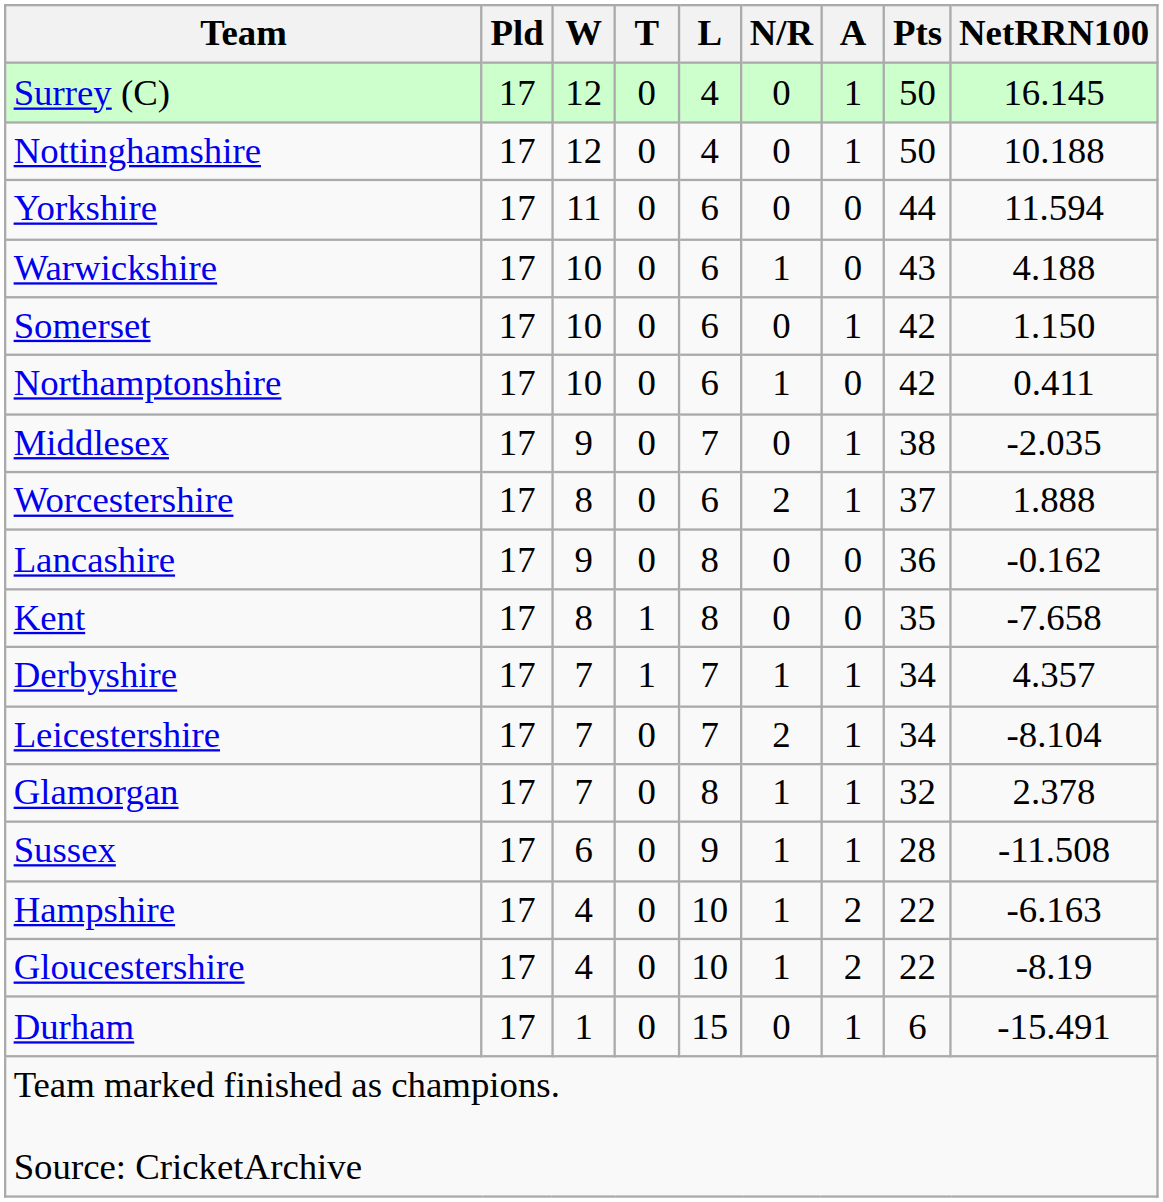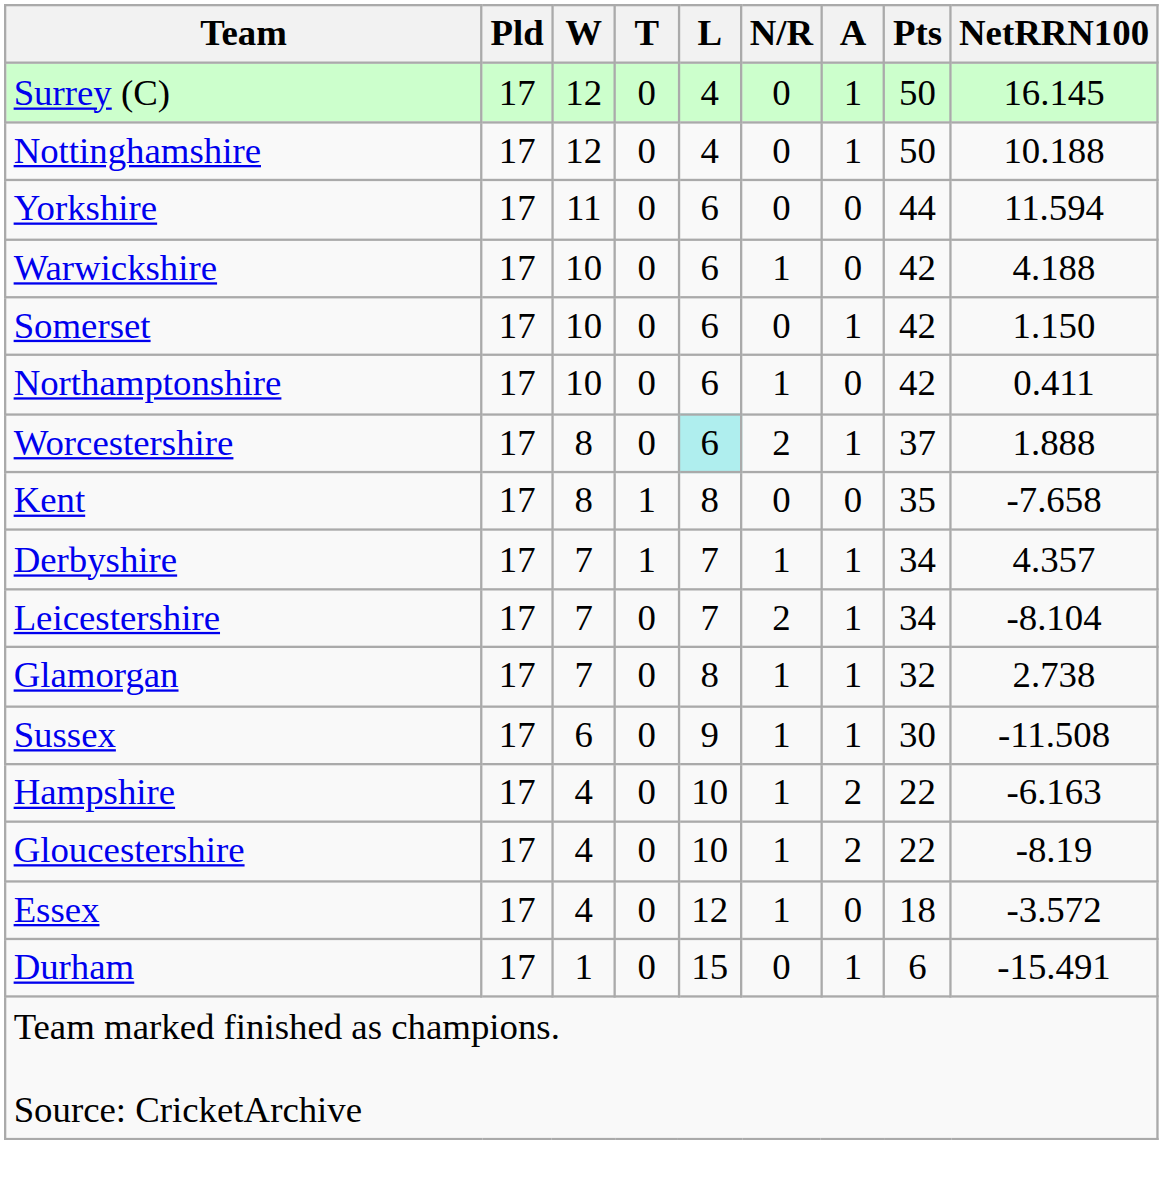Warwickshire | Pts: 43 -> 42
- row: Middlesex | 17 | 9 | 0 | 7 | 0 | 1 | 38 | -2.035
Worcestershire | L: no background -> paleturquoise background
- row: Lancashire | 17 | 9 | 0 | 8 | 0 | 0 | 36 | -0.162
Glamorgan | NetRRN100: 2.378 -> 2.738
Sussex | Pts: 28 -> 30
+ row: Essex | 17 | 4 | 0 | 12 | 1 | 0 | 18 | -3.572
